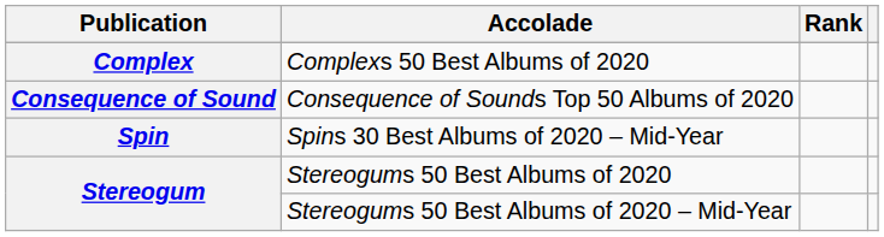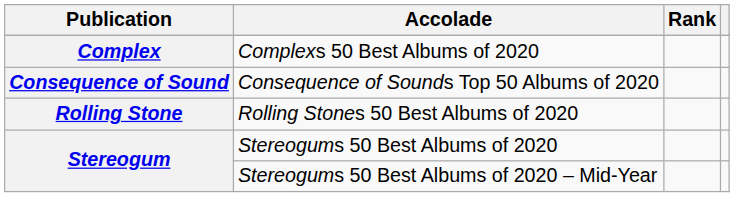+ row: Rolling Stone | Rolling Stones 50 Best Albums of 2020
- row: Spin | Spins 30 Best Albums of 2020 – Mid-Year
